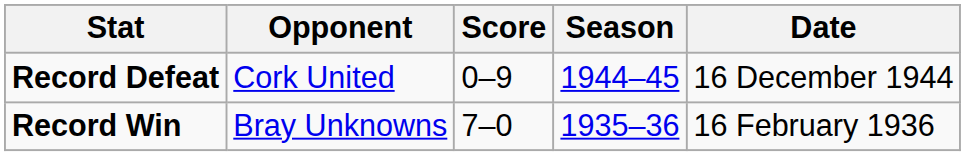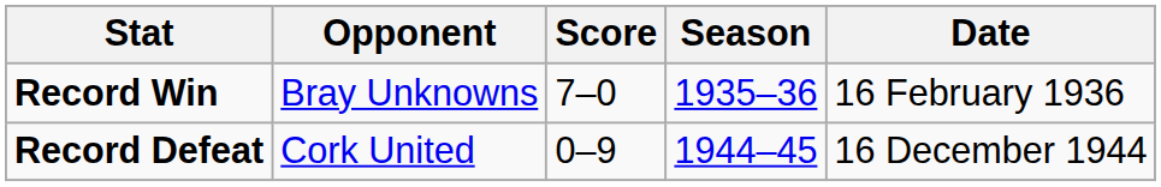rows swapped: Record Win <-> Record Defeat
